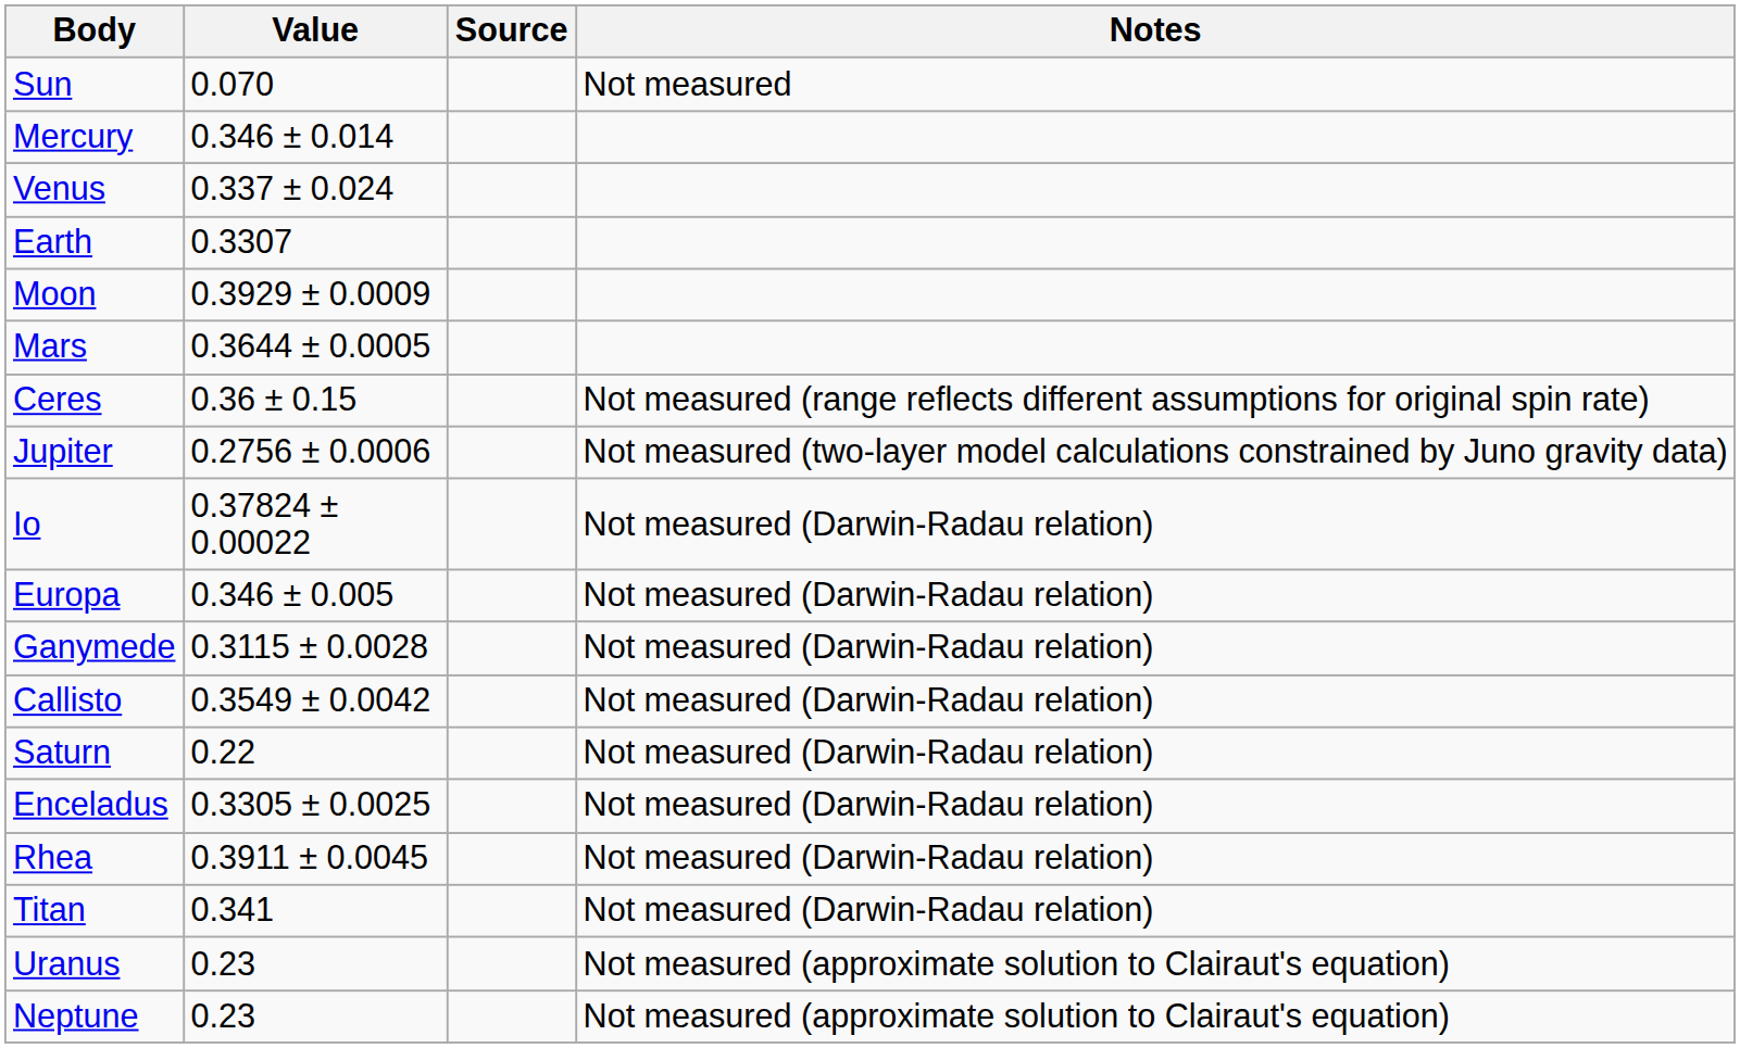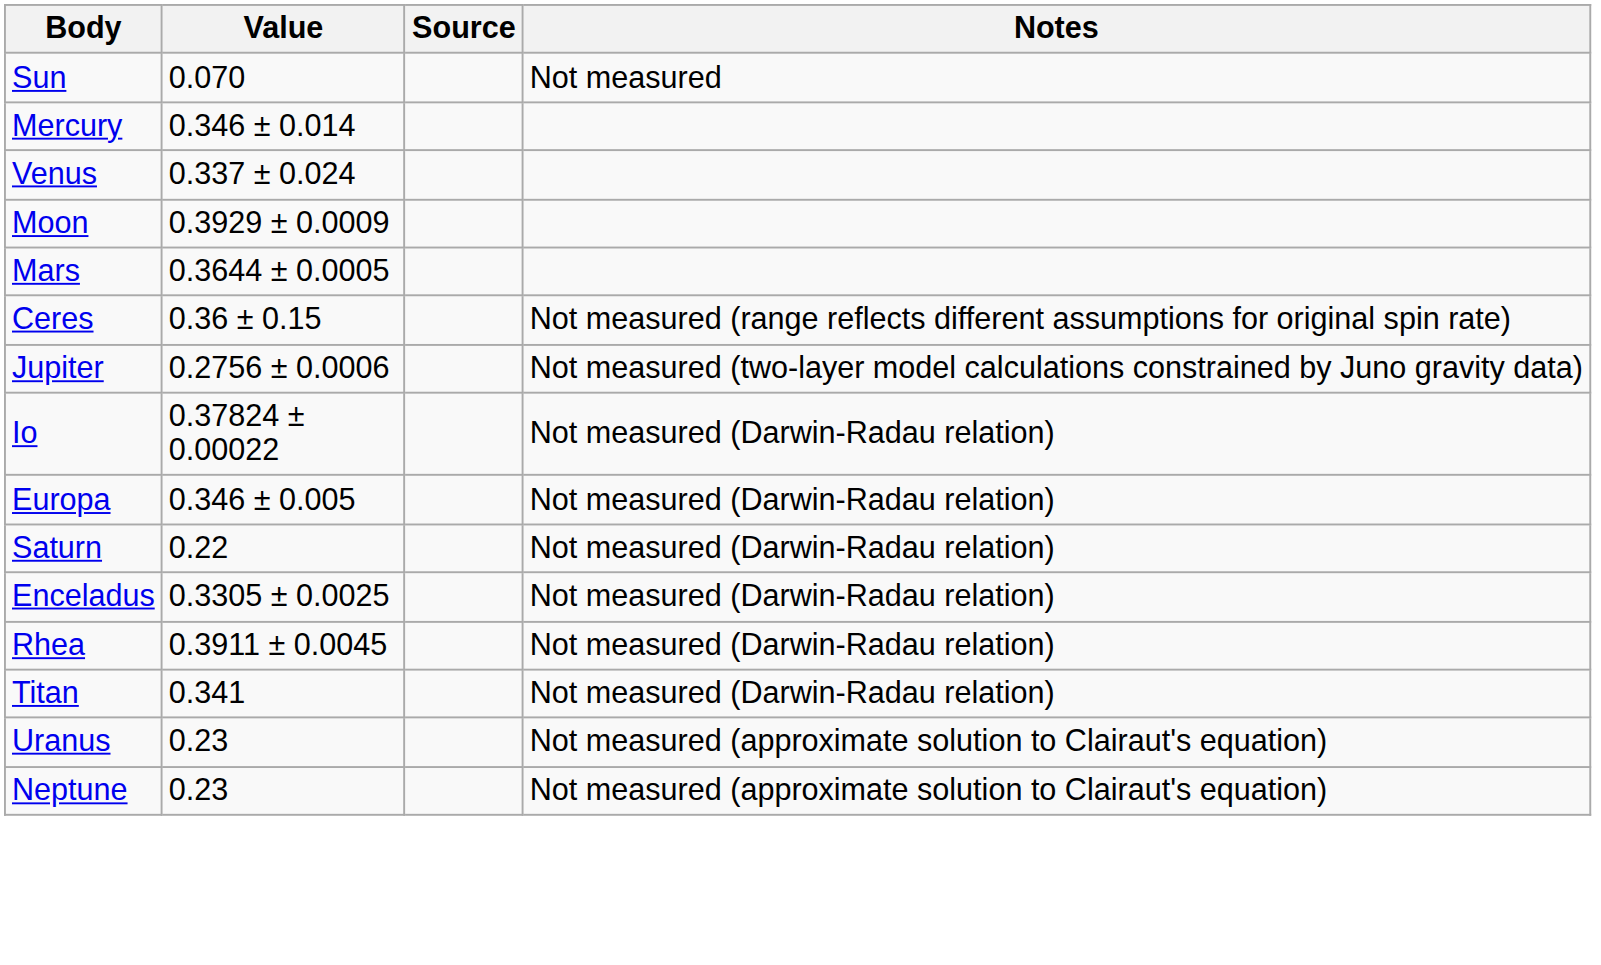- row: Earth | 0.3307
- row: Ganymede | 0.3115 ± 0.0028 | Not measured (Darwin-Radau relation)
- row: Callisto | 0.3549 ± 0.0042 | Not measured (Darwin-Radau relation)
